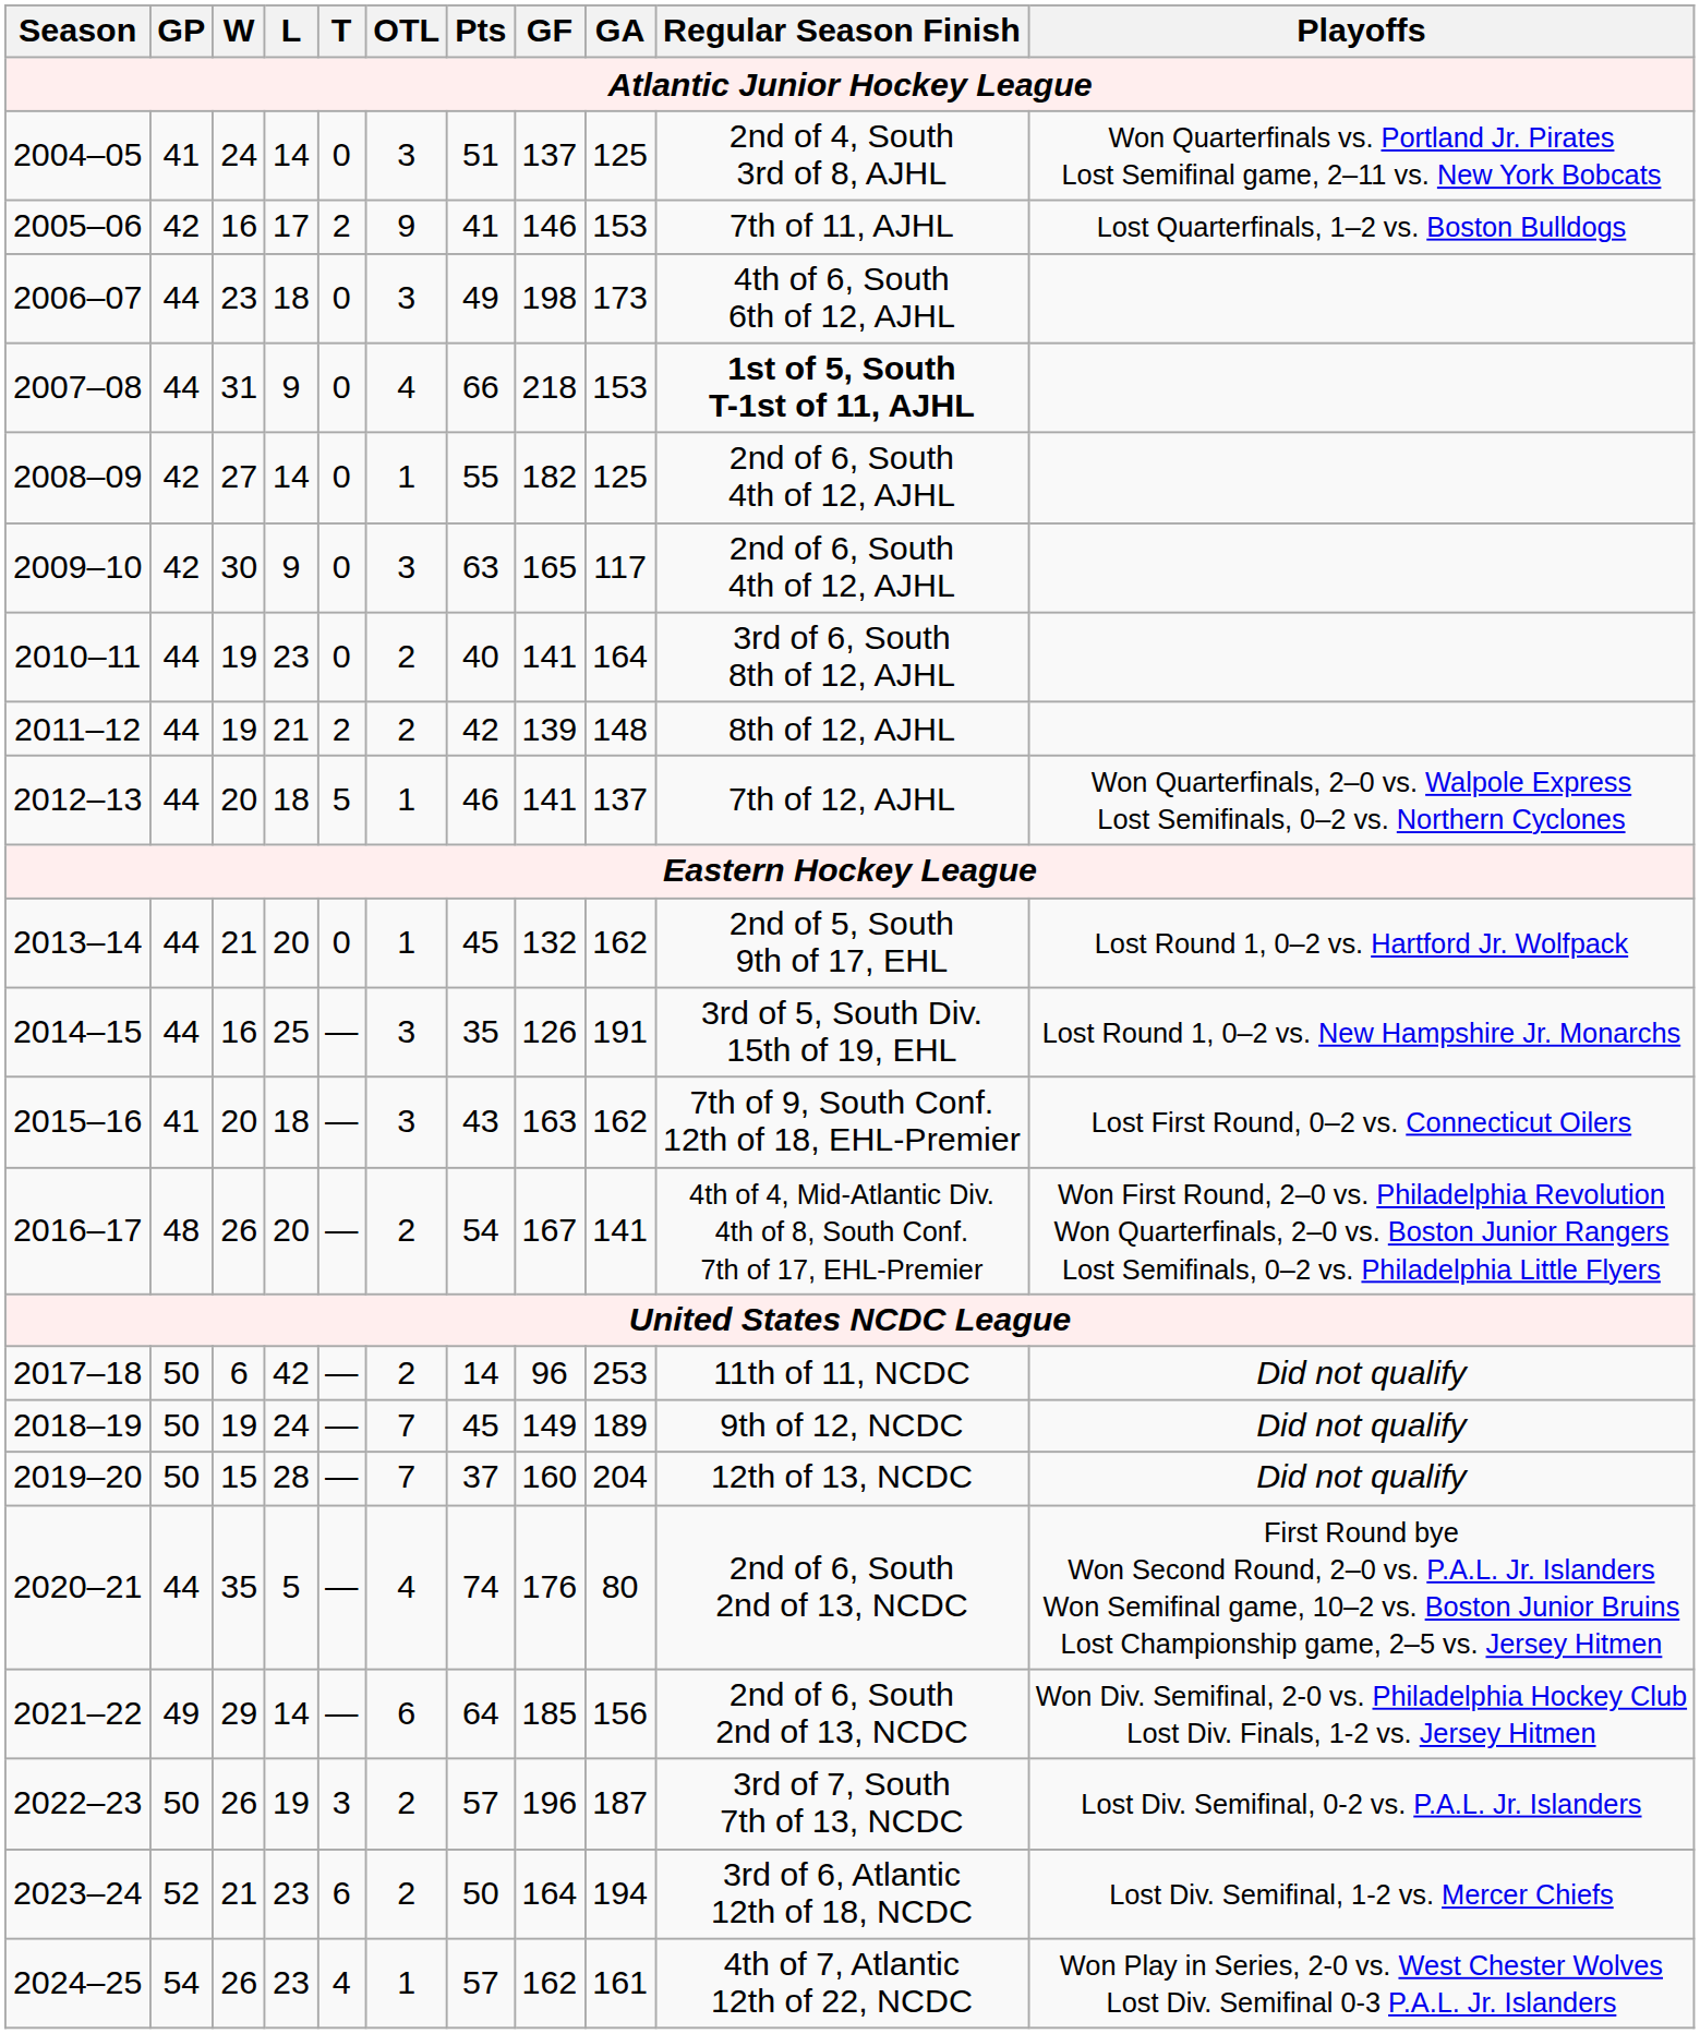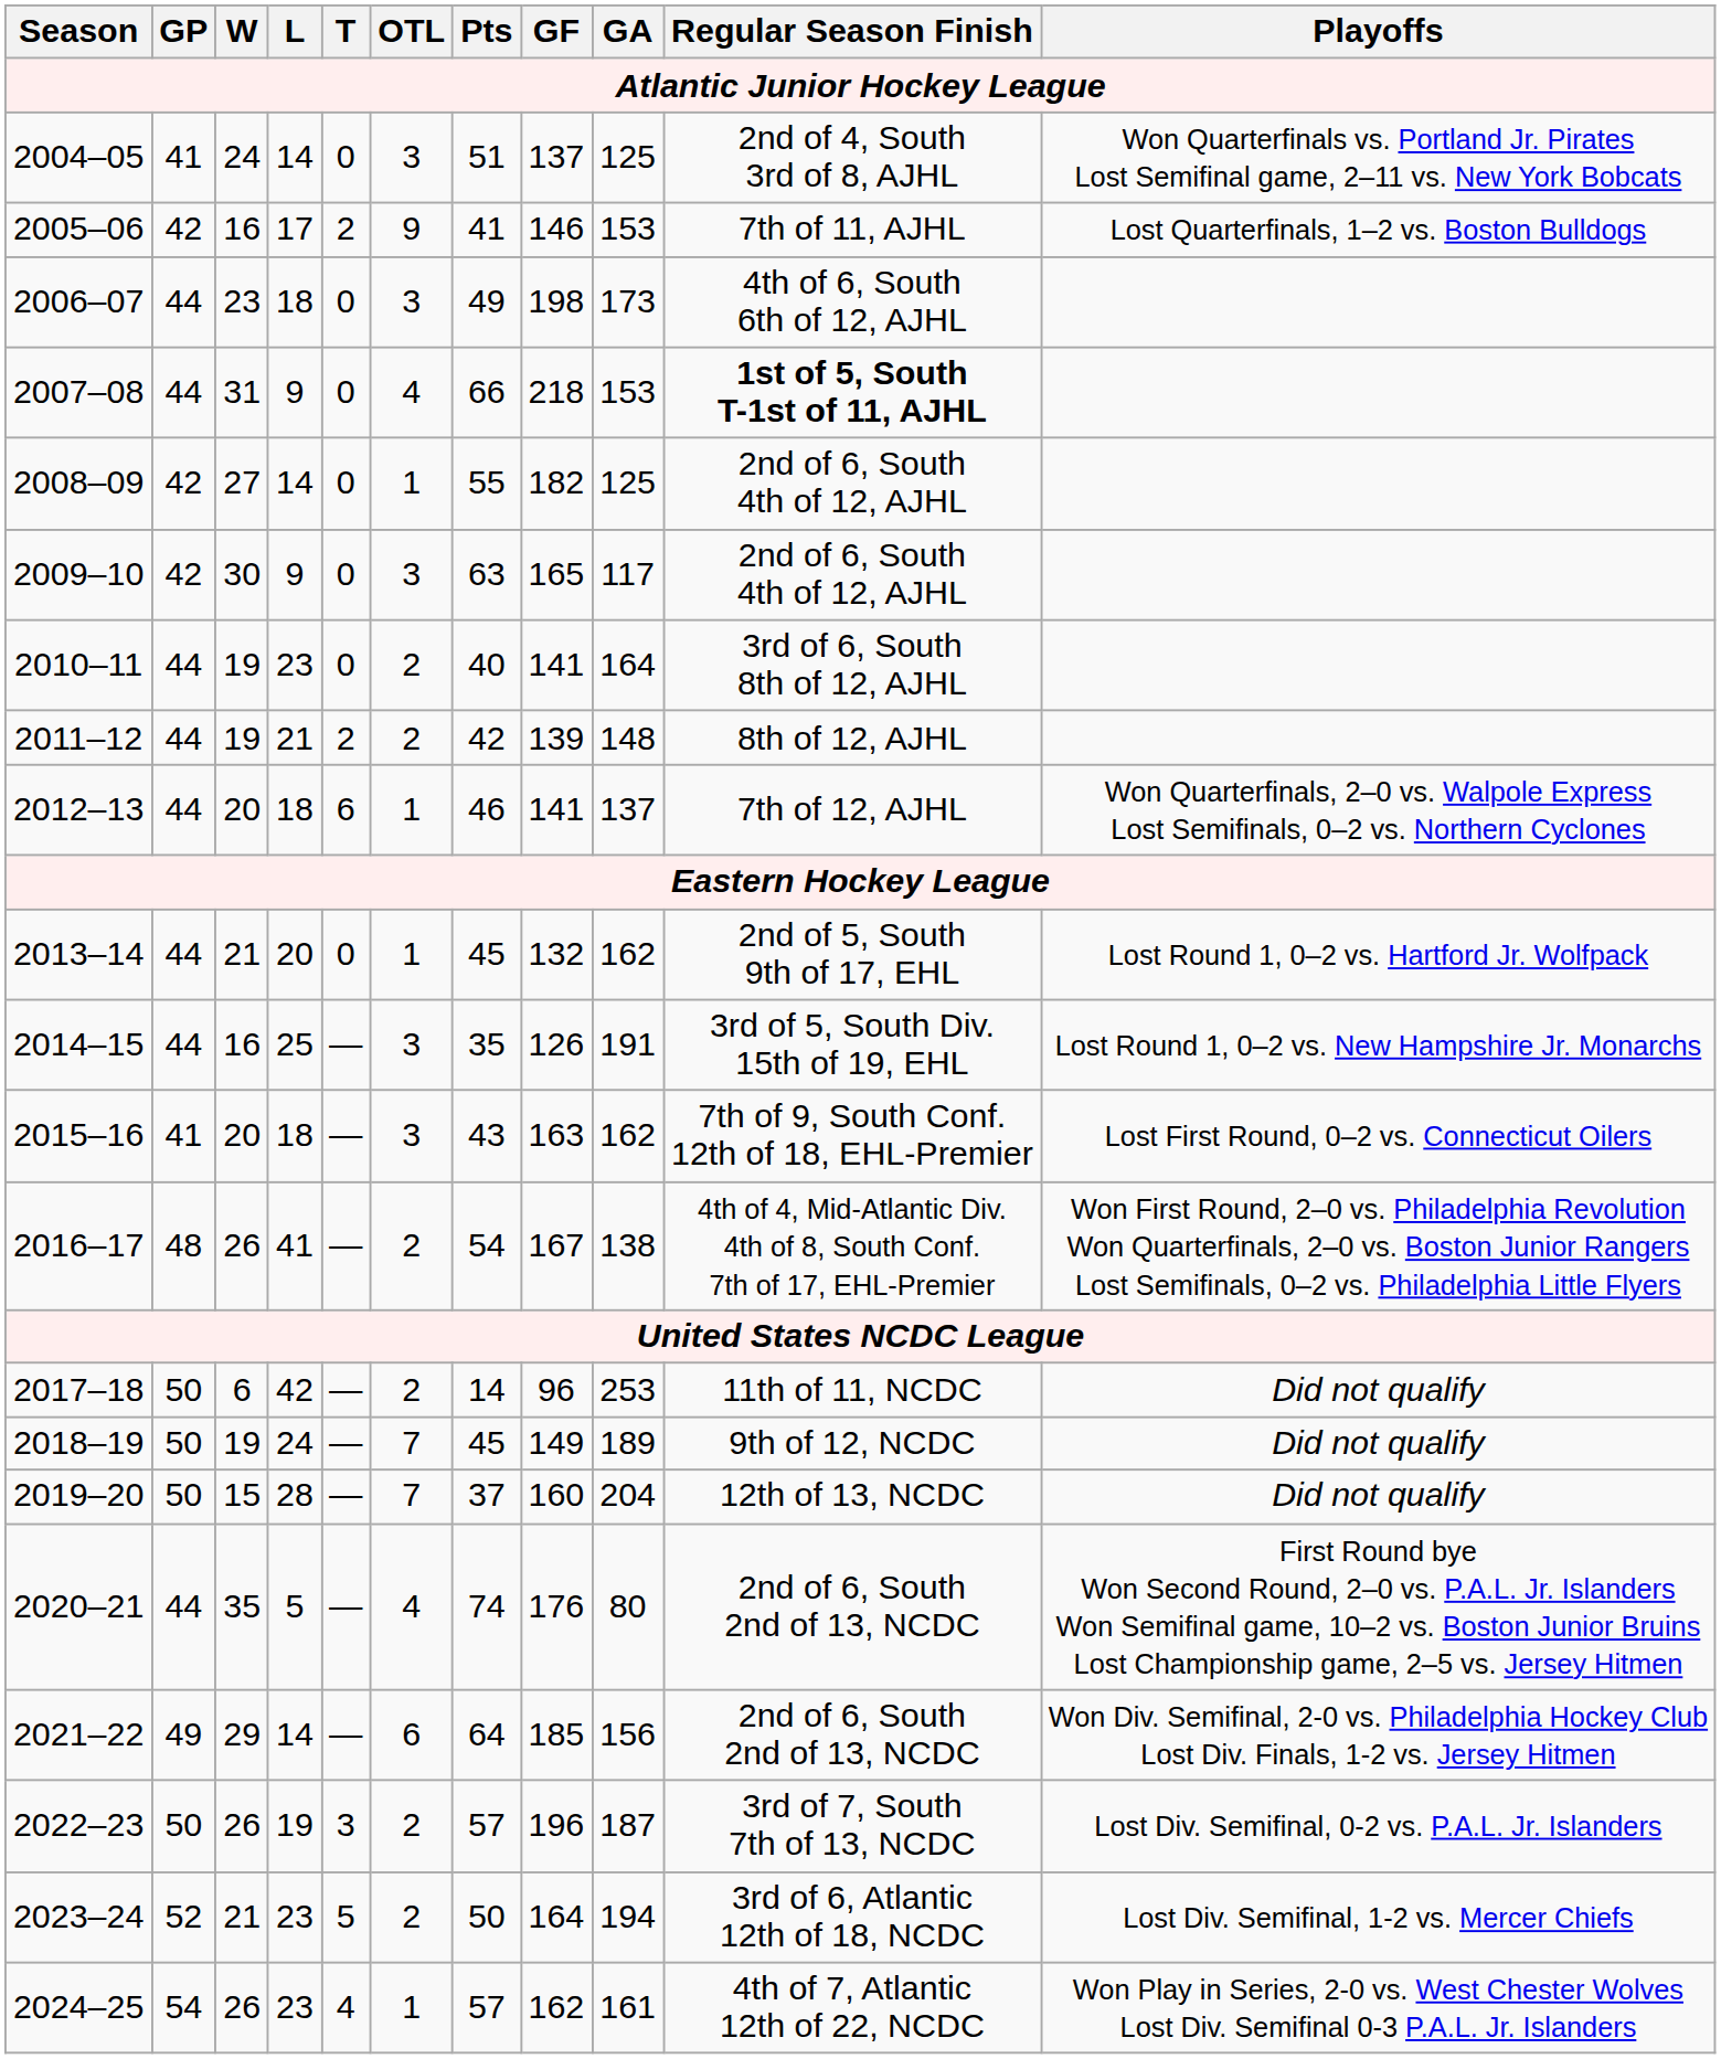2012–13 | T: 5 -> 6
2016–17 | L: 20 -> 41
2016–17 | GA: 141 -> 138
2023–24 | T: 6 -> 5
